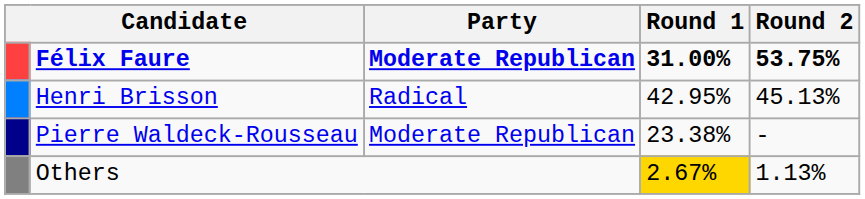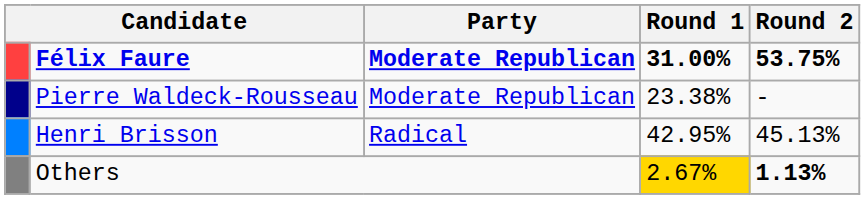rows swapped: Henri Brisson <-> Pierre Waldeck-Rousseau
Others | Round 2: normal -> bold
